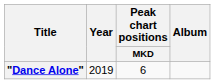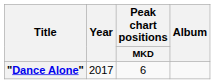"Dance Alone" | Year: 2019 -> 2017
